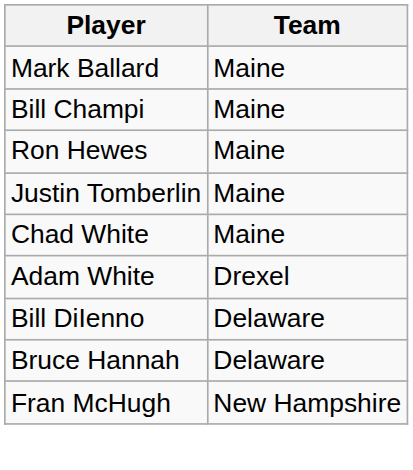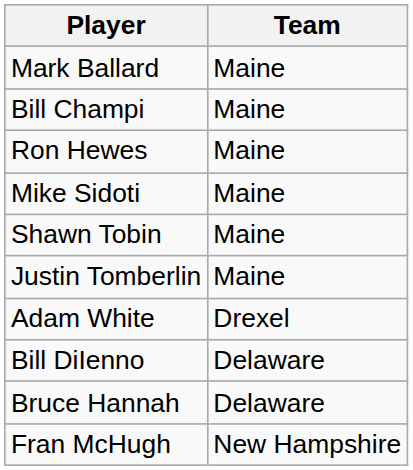+ row: Mike Sidoti | Maine
+ row: Shawn Tobin | Maine
- row: Chad White | Maine
